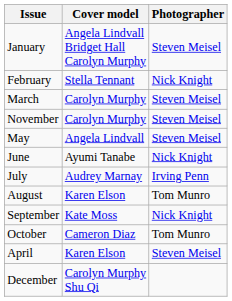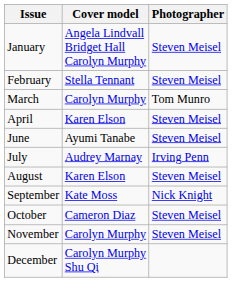February | Photographer: Nick Knight -> Steven Meisel
March | Photographer: Steven Meisel -> Tom Munro
rows swapped: April <-> November
- row: May | Angela Lindvall | Steven Meisel
June | Photographer: Nick Knight -> Steven Meisel
August | Photographer: Tom Munro -> Steven Meisel
October | Photographer: Tom Munro -> Steven Meisel
